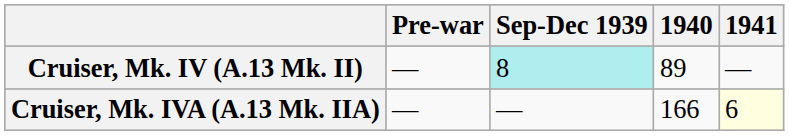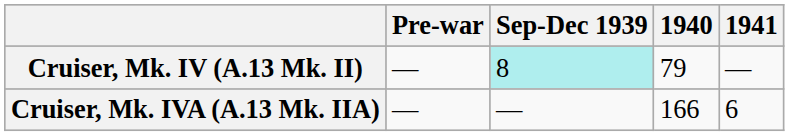Cruiser, Mk. IV (A.13 Mk. II) | 1940: 89 -> 79
Cruiser, Mk. IVA (A.13 Mk. IIA) | 1941: lightyellow background -> no background
